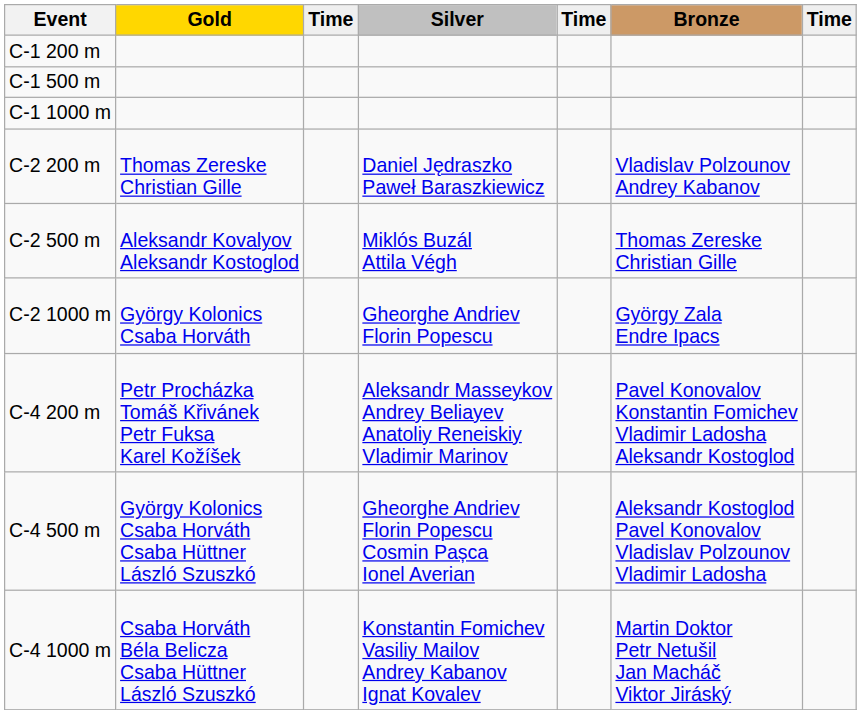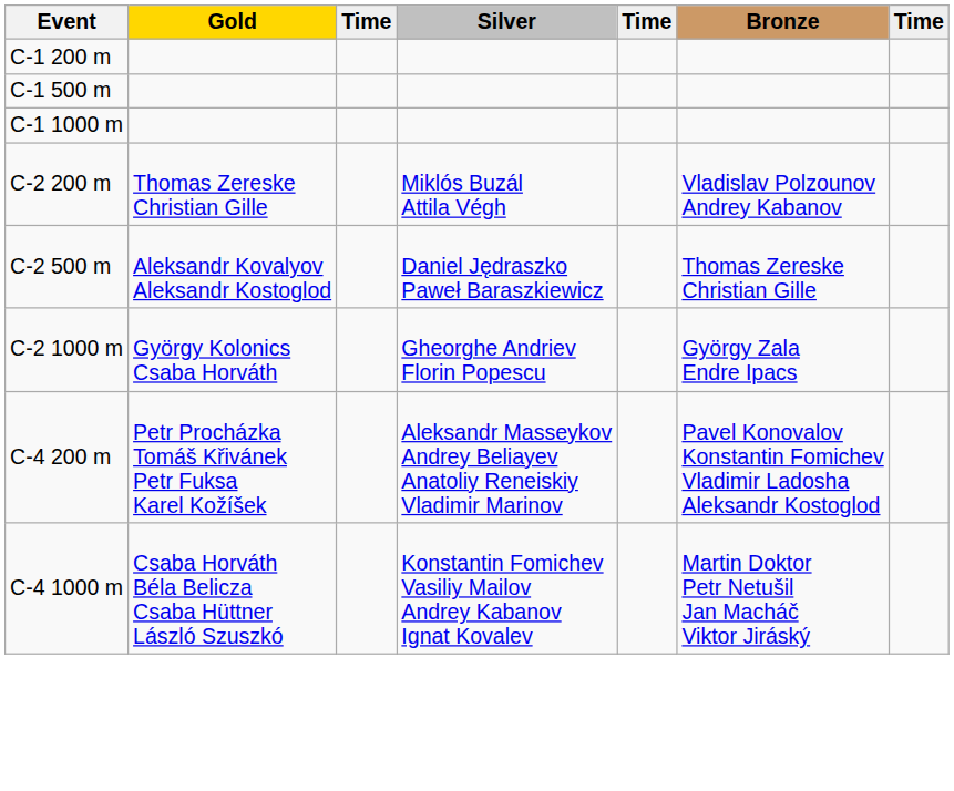C-2 200 m | Silver: Daniel Jędraszko Paweł Baraszkiewicz -> Miklós Buzál Attila Végh
C-2 500 m | Silver: Miklós Buzál Attila Végh -> Daniel Jędraszko Paweł Baraszkiewicz
- row: C-4 500 m | György Kolonics Csaba Horváth Csaba Hüttner László Szuszkó | Gheorghe Andriev Florin Popescu Cosmin Pașca Ionel Averian | Aleksandr Kostoglod Pavel Konovalov Vladislav Polzounov Vladimir Ladosha
